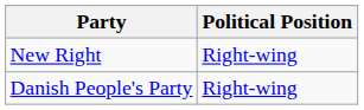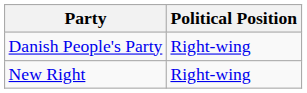rows swapped: New Right <-> Danish People's Party
